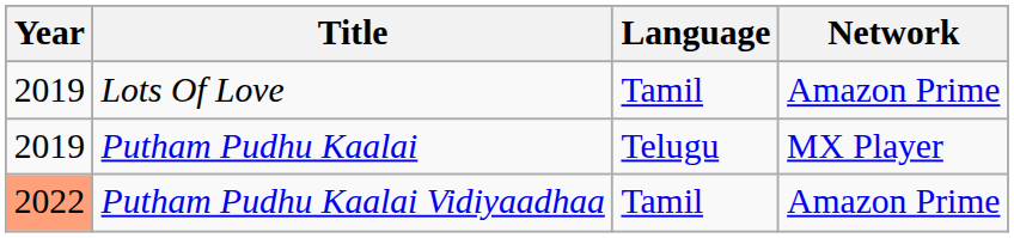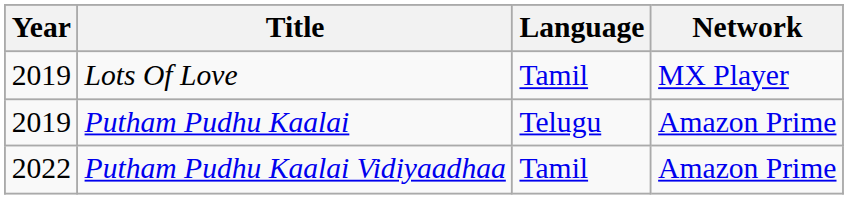Lots Of Love | Network: Amazon Prime -> MX Player
Putham Pudhu Kaalai | Network: MX Player -> Amazon Prime
Putham Pudhu Kaalai Vidiyaadhaa | Year: lightsalmon background -> no background
